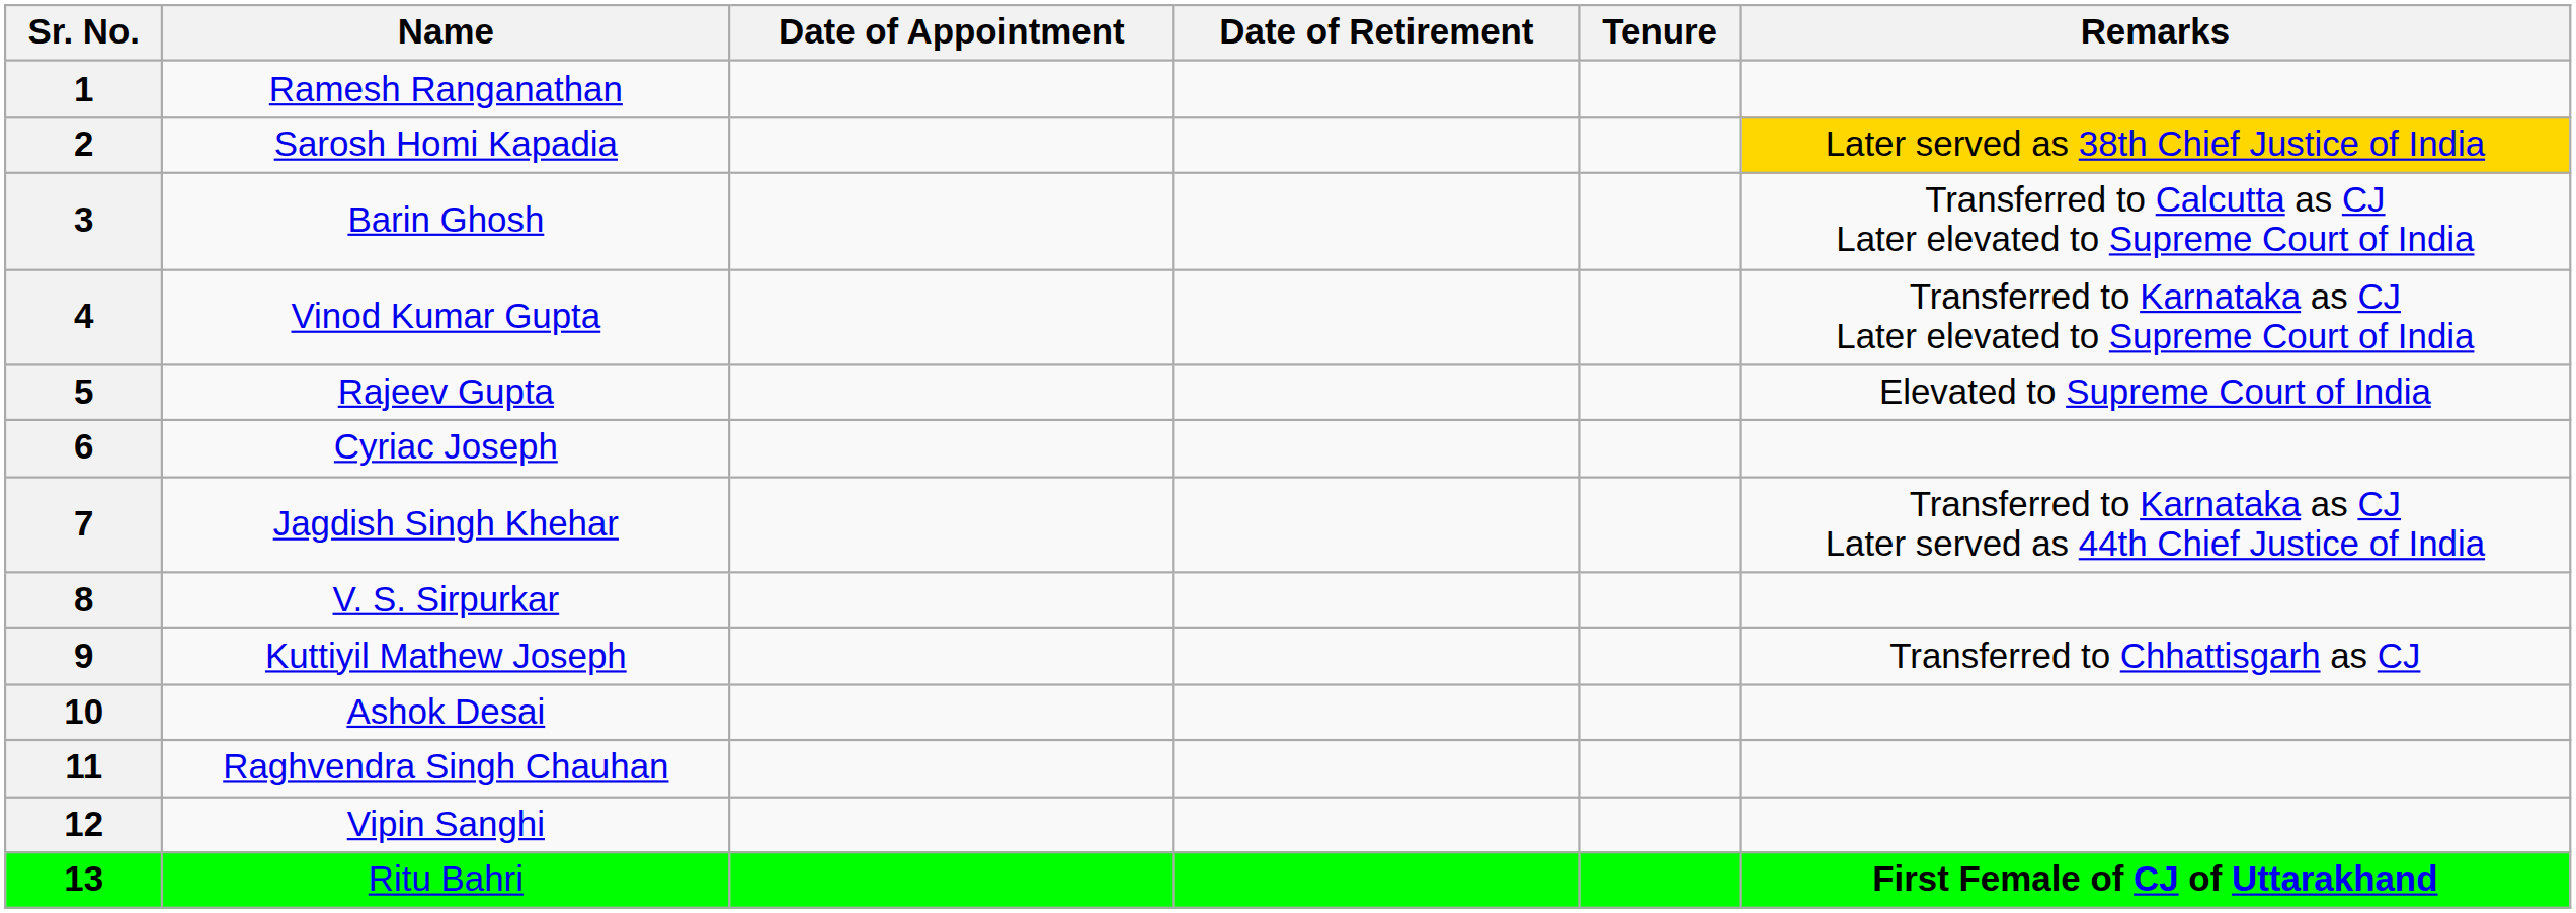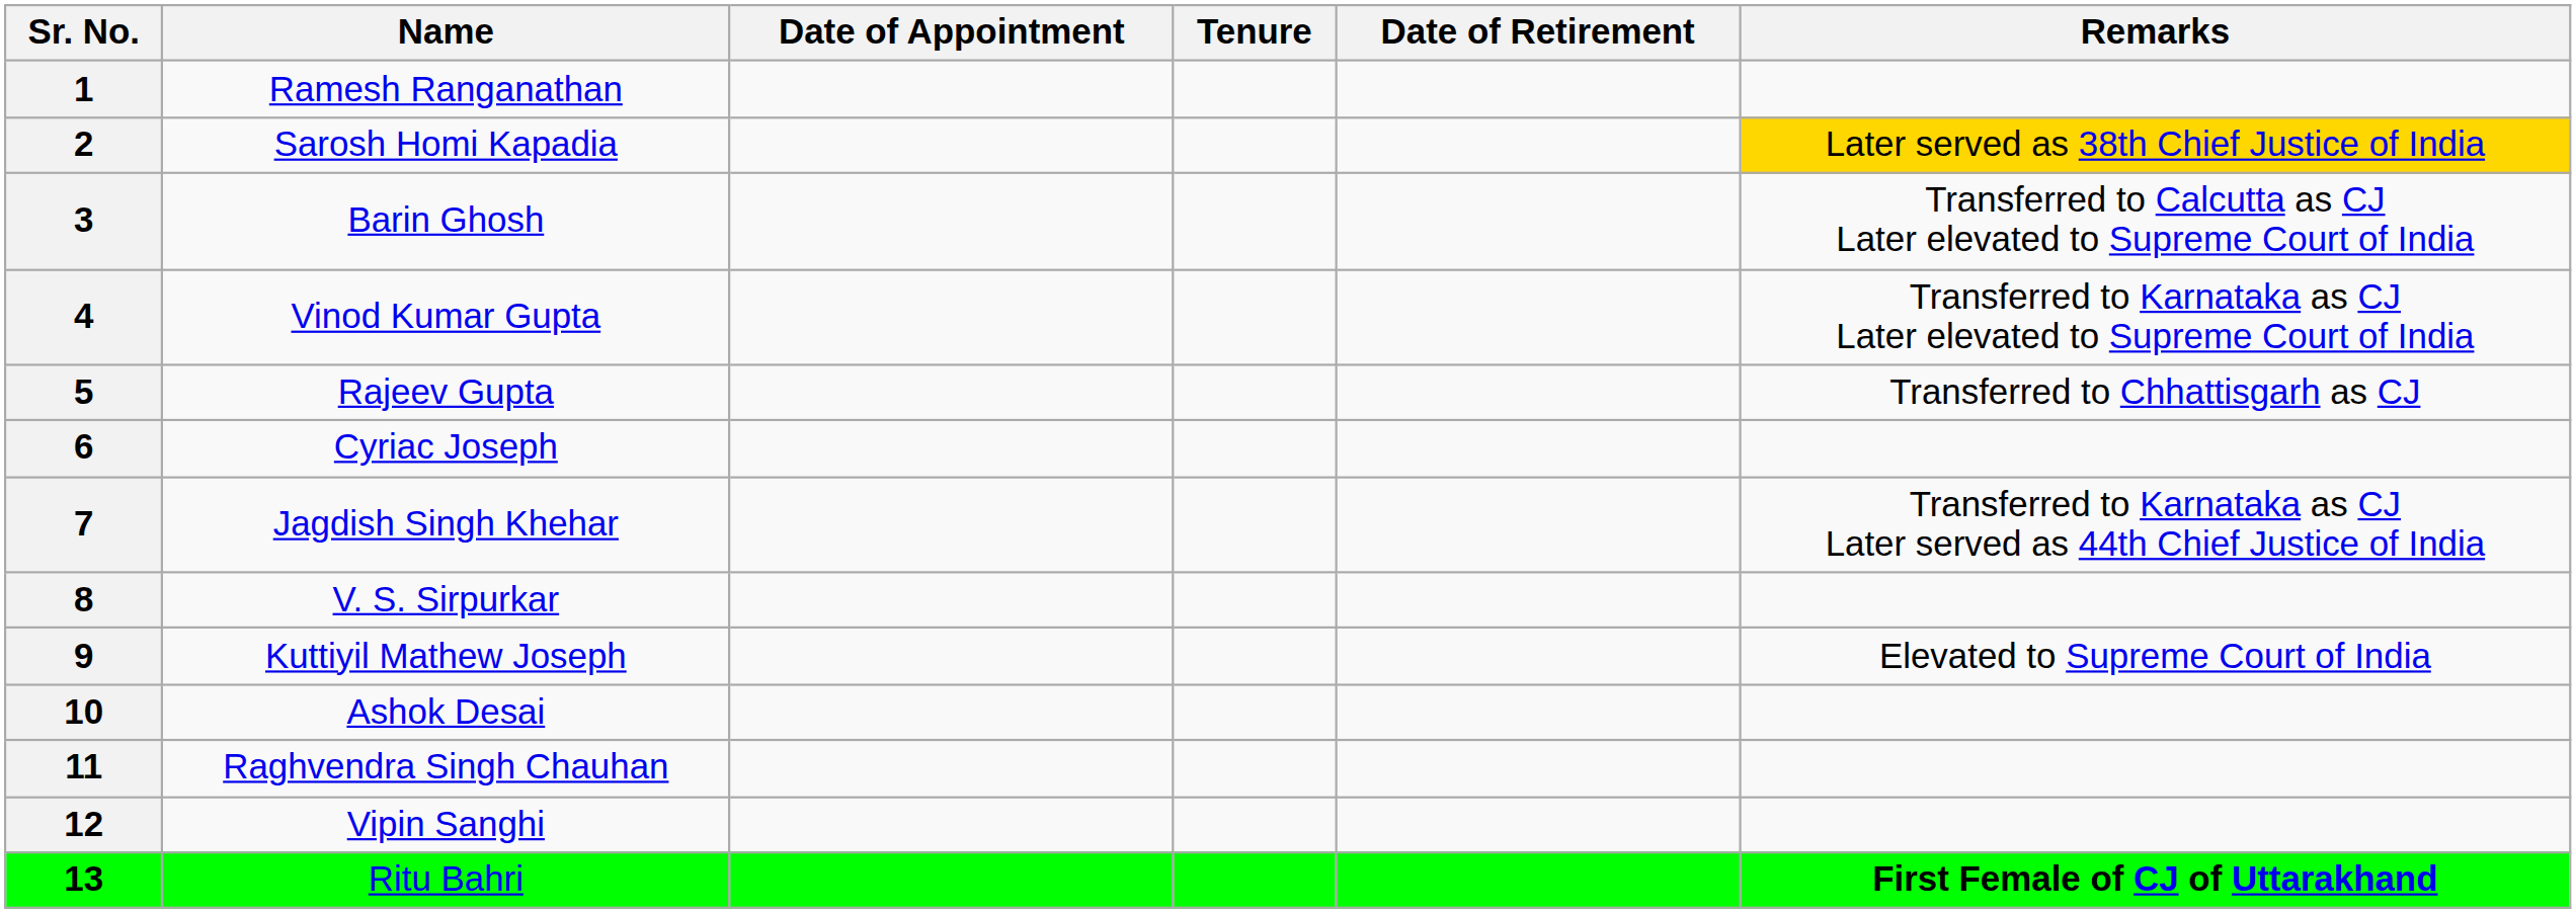columns swapped: Date of Retirement <-> Tenure
5 | Remarks: Elevated to Supreme Court of India -> Transferred to Chhattisgarh as CJ
9 | Remarks: Transferred to Chhattisgarh as CJ -> Elevated to Supreme Court of India
